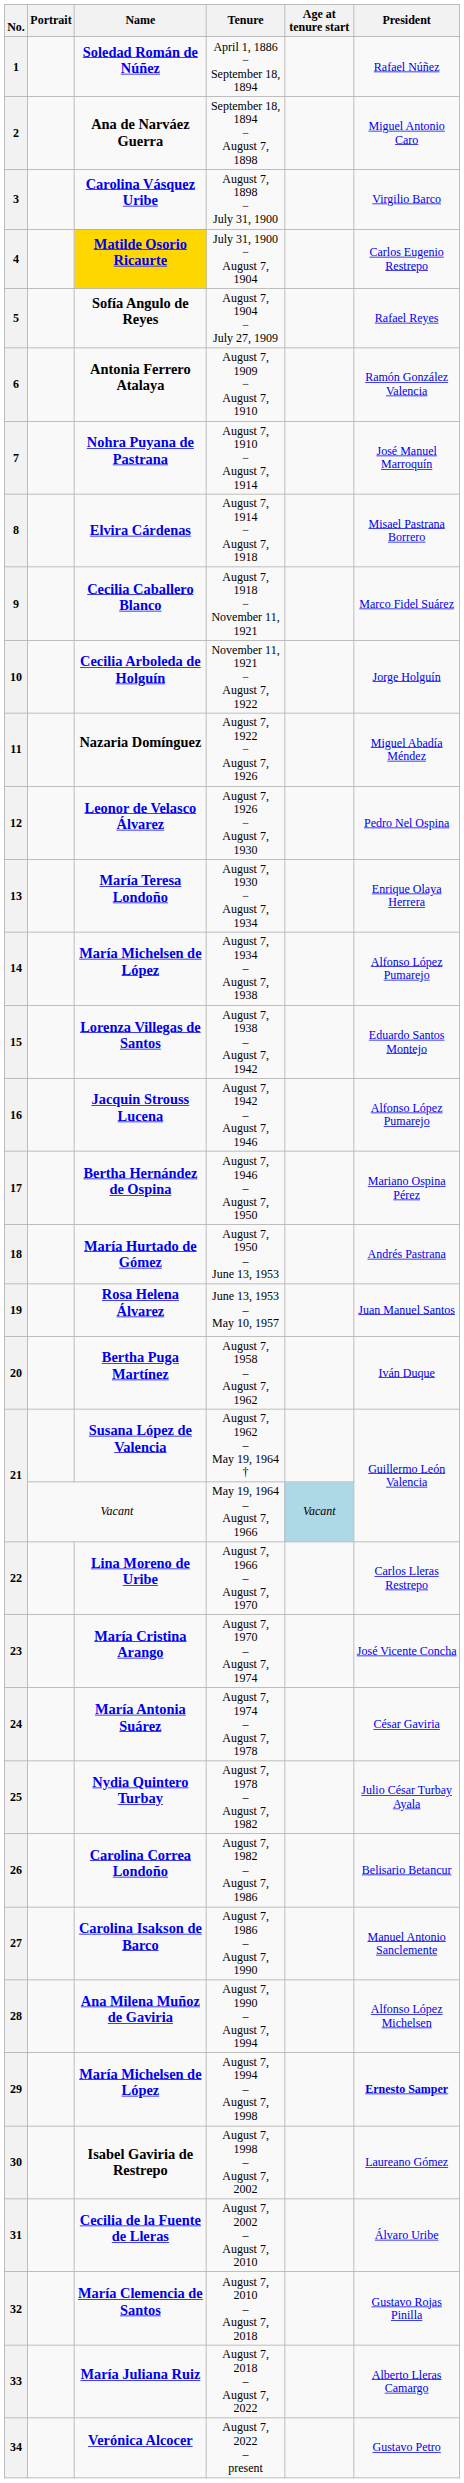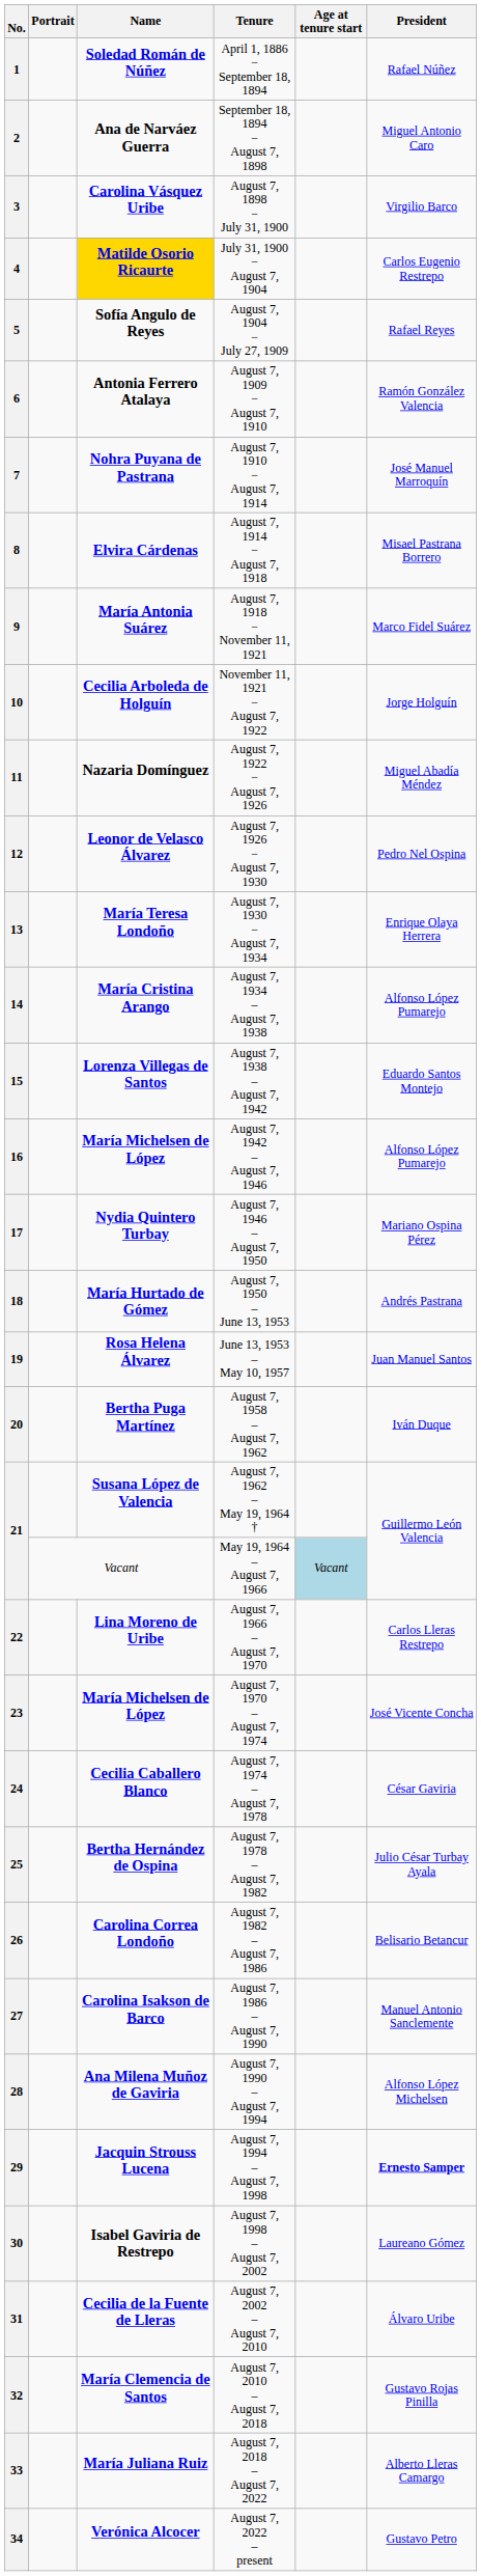9 | Name: Cecilia Caballero Blanco -> María Antonia Suárez
14 | Name: María Michelsen de López -> María Cristina Arango
16 | Name: Jacquin Strouss Lucena -> María Michelsen de López
17 | Name: Bertha Hernández de Ospina -> Nydia Quintero Turbay
23 | Name: María Cristina Arango -> María Michelsen de López
24 | Name: María Antonia Suárez -> Cecilia Caballero Blanco
25 | Name: Nydia Quintero Turbay -> Bertha Hernández de Ospina
29 | Name: María Michelsen de López -> Jacquin Strouss Lucena
